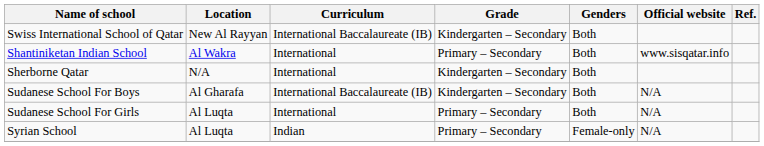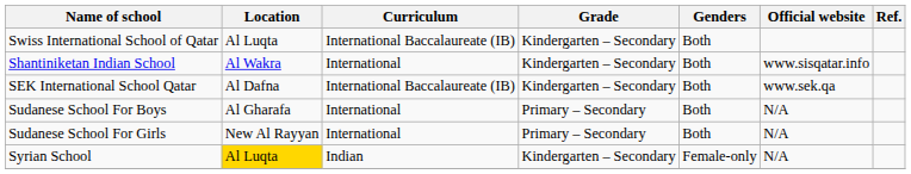Swiss International School of Qatar | Location: New Al Rayyan -> Al Luqta
Shantiniketan Indian School | Grade: Primary – Secondary -> Kindergarten – Secondary
+ row: SEK International School Qatar | Al Dafna | International Baccalaureate (IB) | Kindergarten – Secondary | Both | www.sek.qa
- row: Sherborne Qatar | N/A | International | Kindergarten – Secondary | Both
Sudanese School For Boys | Curriculum: International Baccalaureate (IB) -> International
Sudanese School For Boys | Grade: Kindergarten – Secondary -> Primary – Secondary
Sudanese School For Girls | Location: Al Luqta -> New Al Rayyan
Syrian School | Location: no background -> gold background
Syrian School | Grade: Primary – Secondary -> Kindergarten – Secondary
